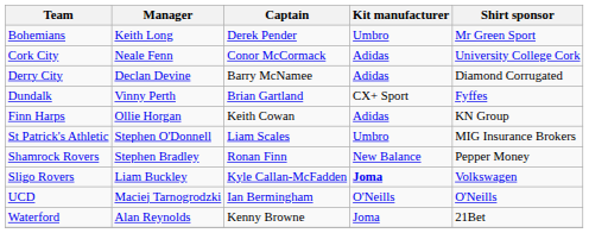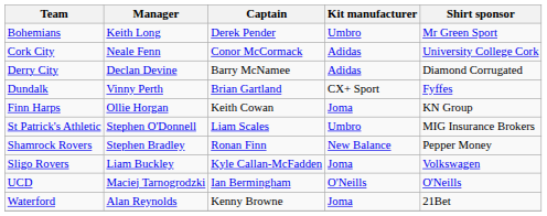Finn Harps | Kit manufacturer: Adidas -> Joma
Sligo Rovers | Kit manufacturer: bold -> normal
